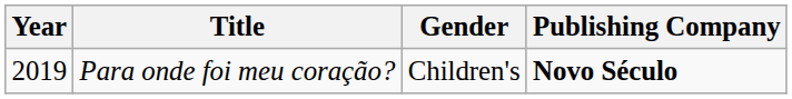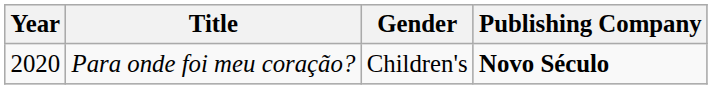Para onde foi meu coração? | Year: 2019 -> 2020
